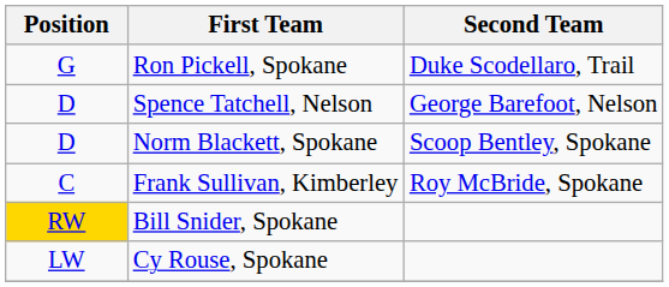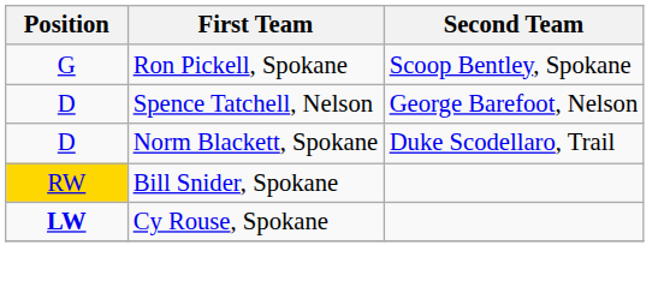Ron Pickell, Spokane | Second Team: Duke Scodellaro, Trail -> Scoop Bentley, Spokane
Norm Blackett, Spokane | Second Team: Scoop Bentley, Spokane -> Duke Scodellaro, Trail
- row: C | Frank Sullivan, Kimberley | Roy McBride, Spokane
Cy Rouse, Spokane | Position: normal -> bold
